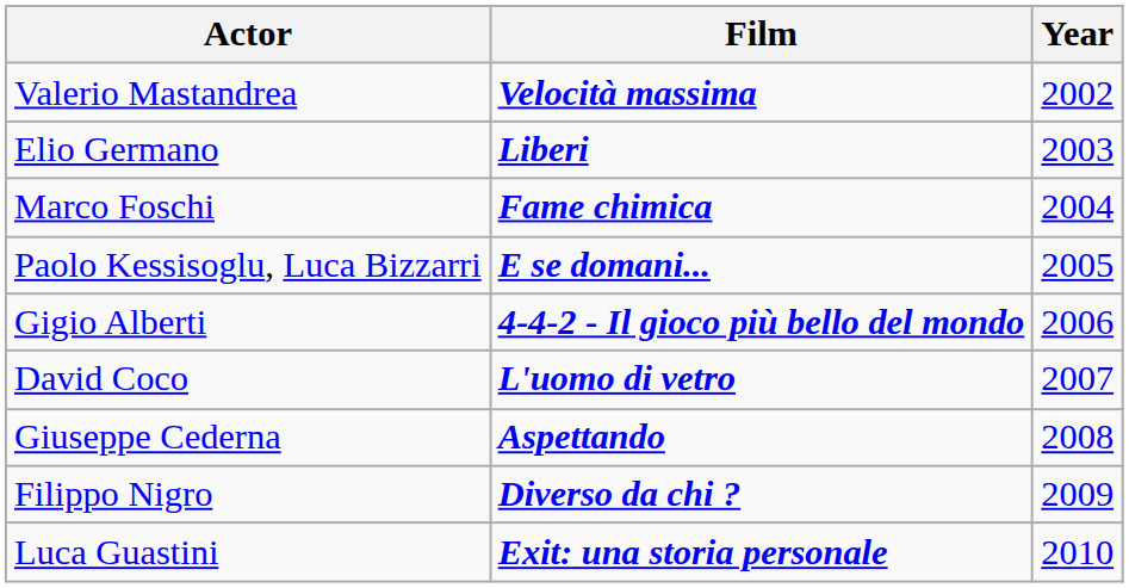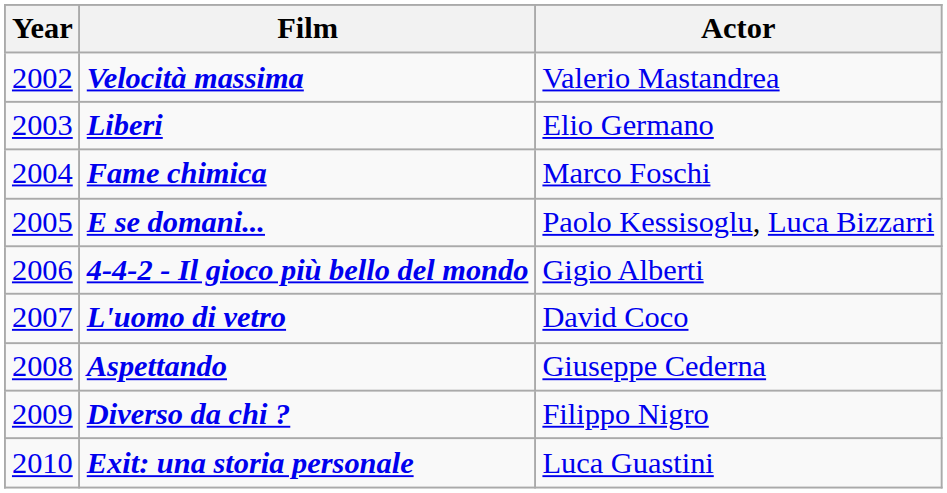columns swapped: Year <-> Actor
